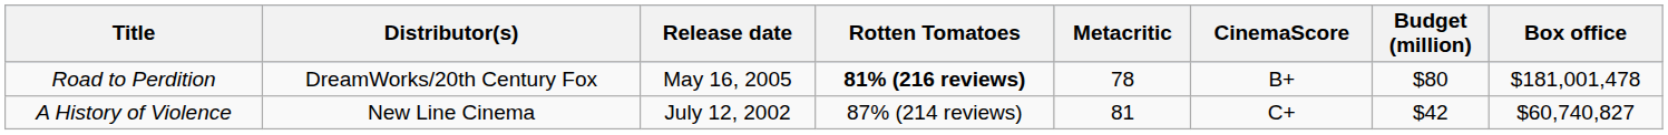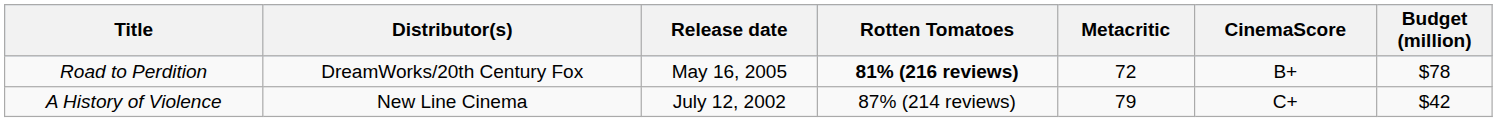- column: Box office | $181,001,478 | $60,740,827
Road to Perdition | Metacritic: 78 -> 72
Road to Perdition | Budget (million): $80 -> $78
A History of Violence | Metacritic: 81 -> 79
